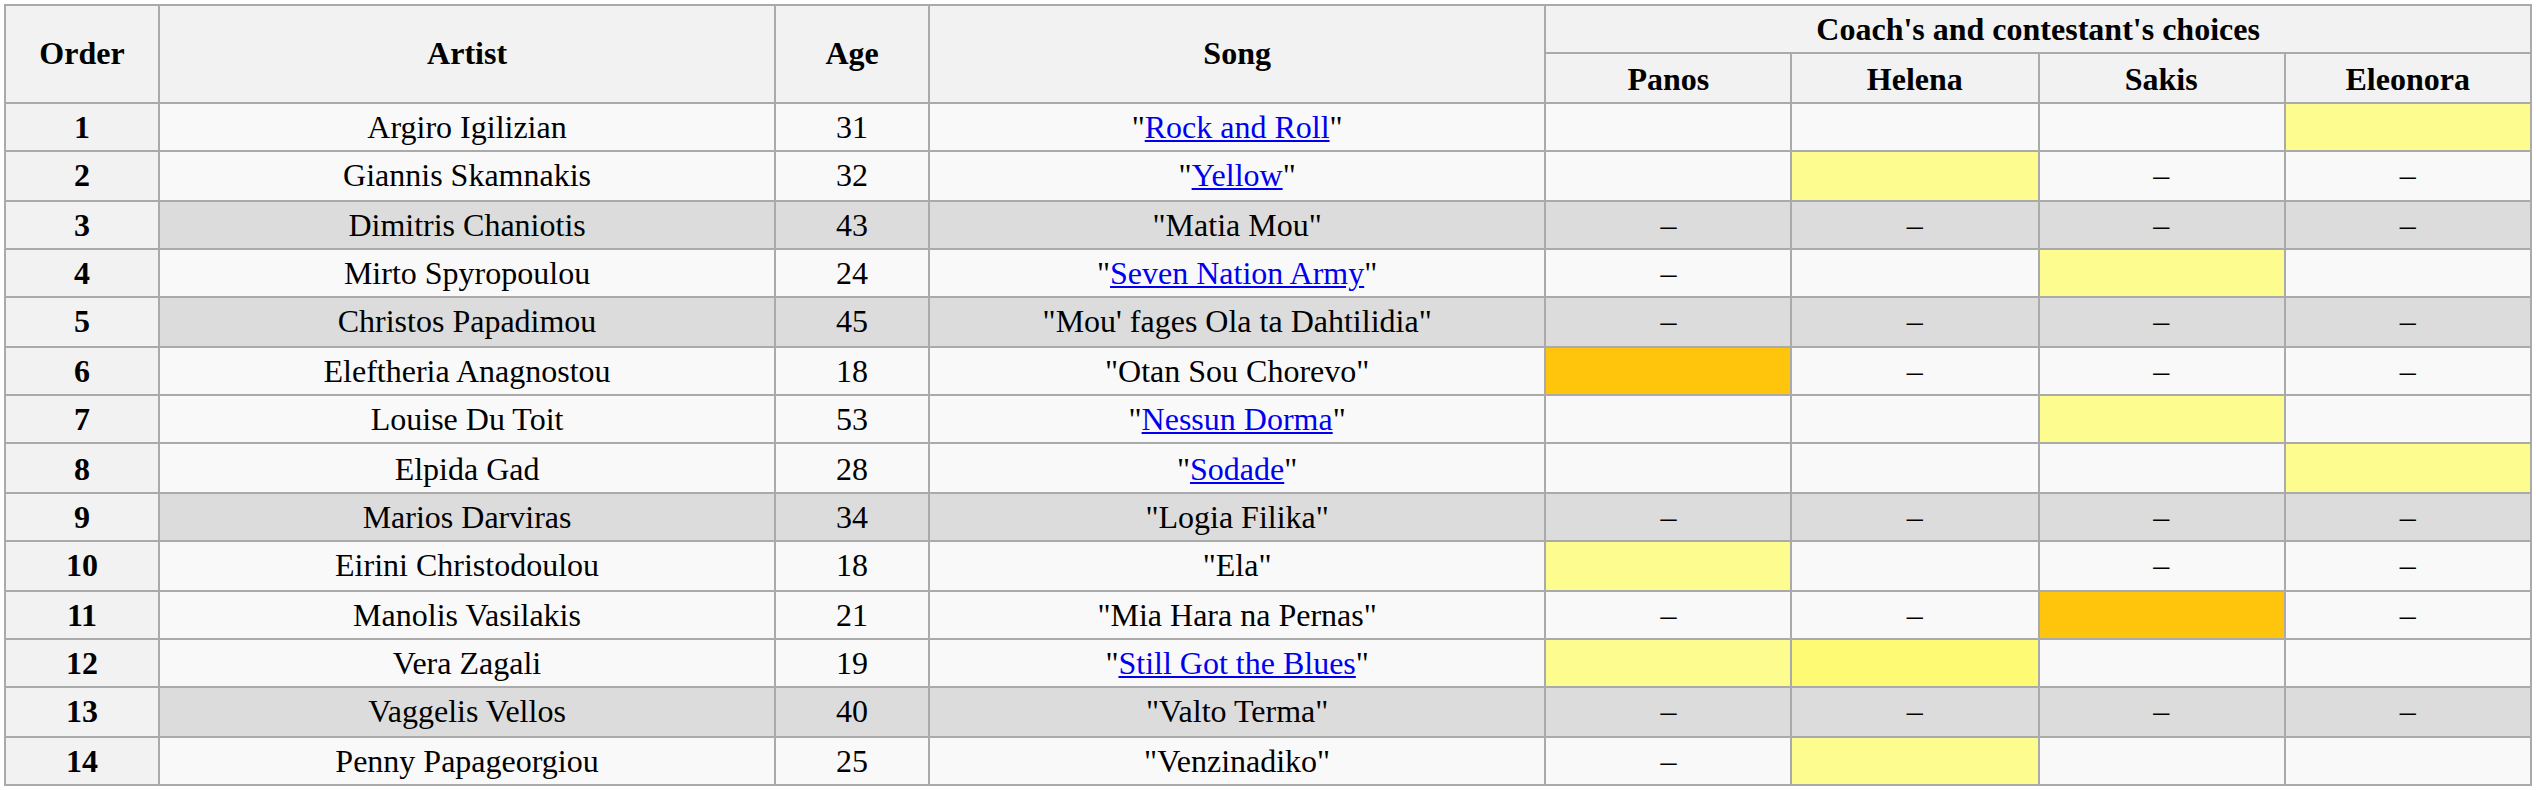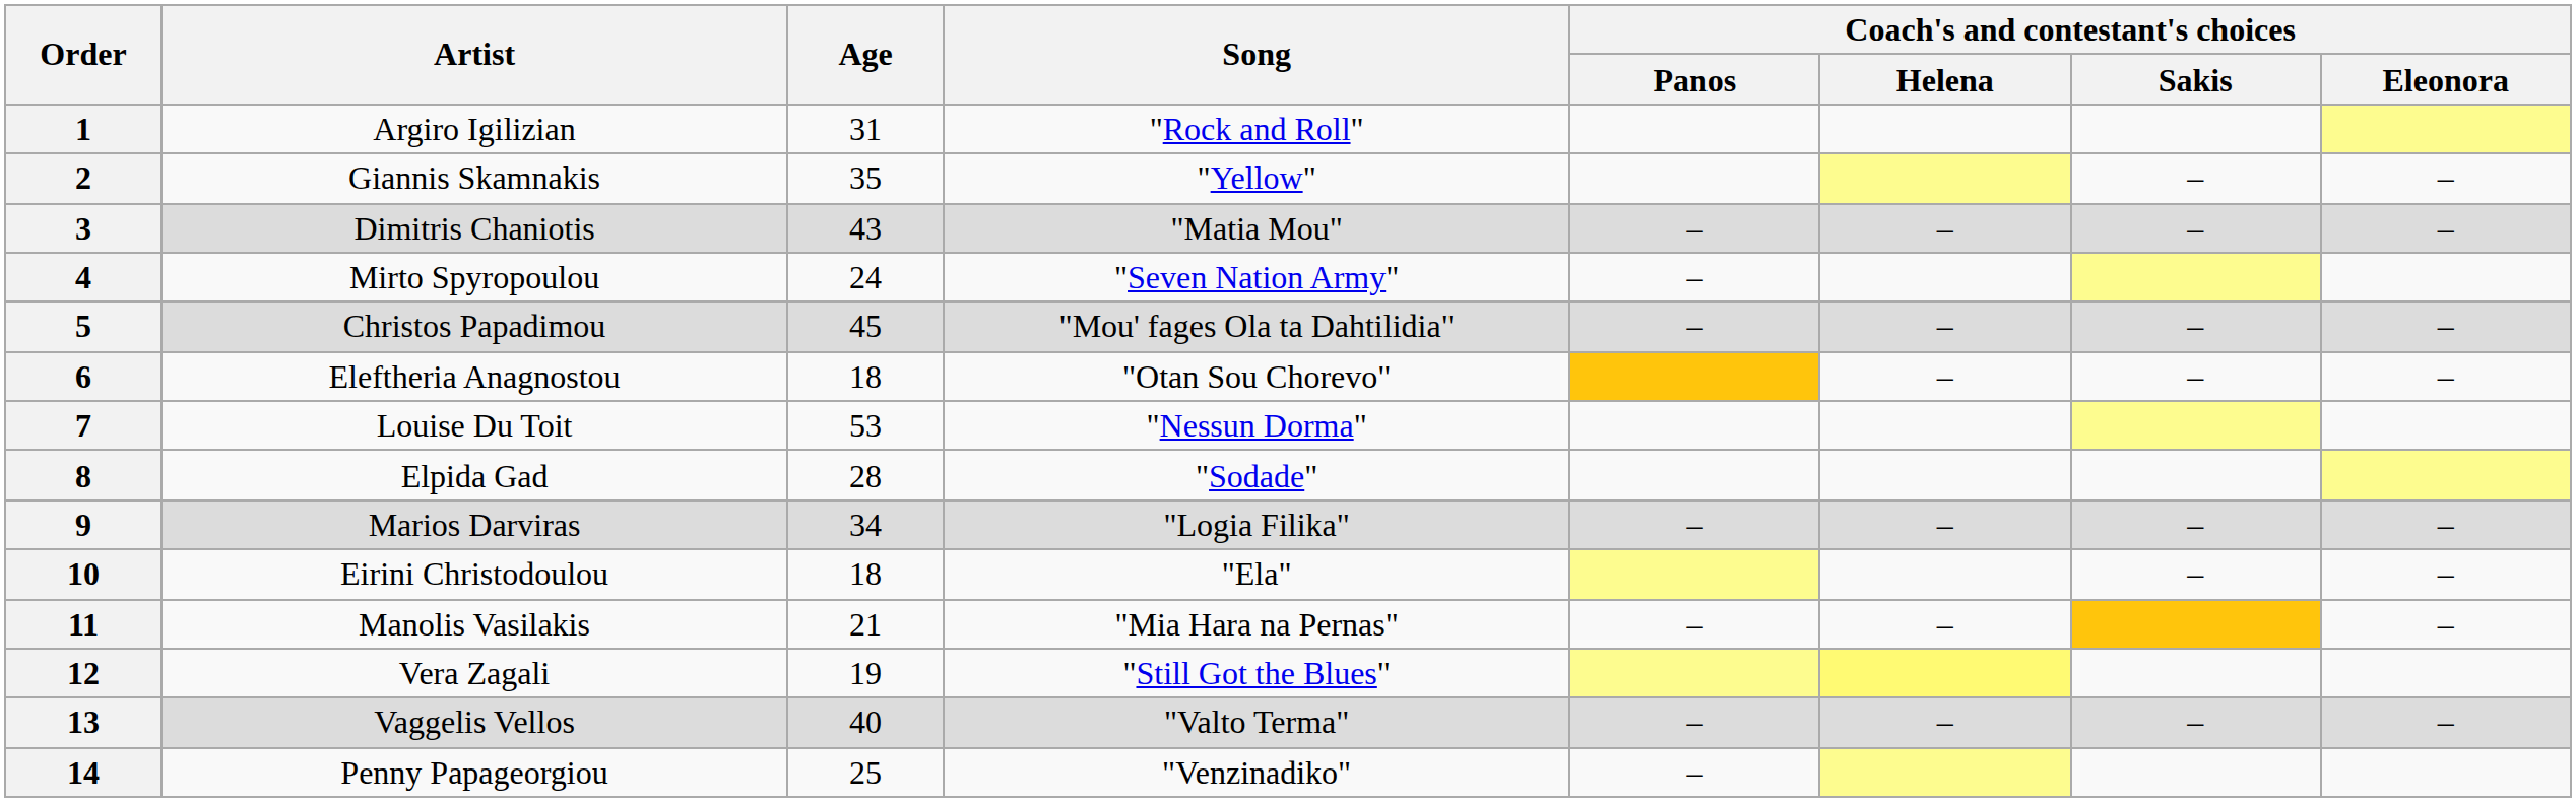2 | Age: 32 -> 35
